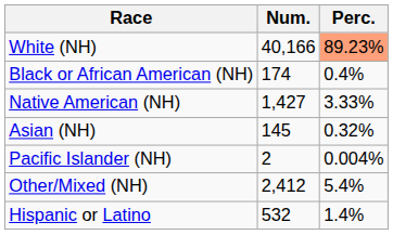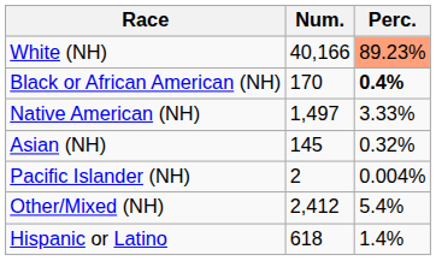Black or African American (NH) | Num.: 174 -> 170
Black or African American (NH) | Perc.: normal -> bold
Native American (NH) | Num.: 1,427 -> 1,497
Hispanic or Latino | Num.: 532 -> 618
